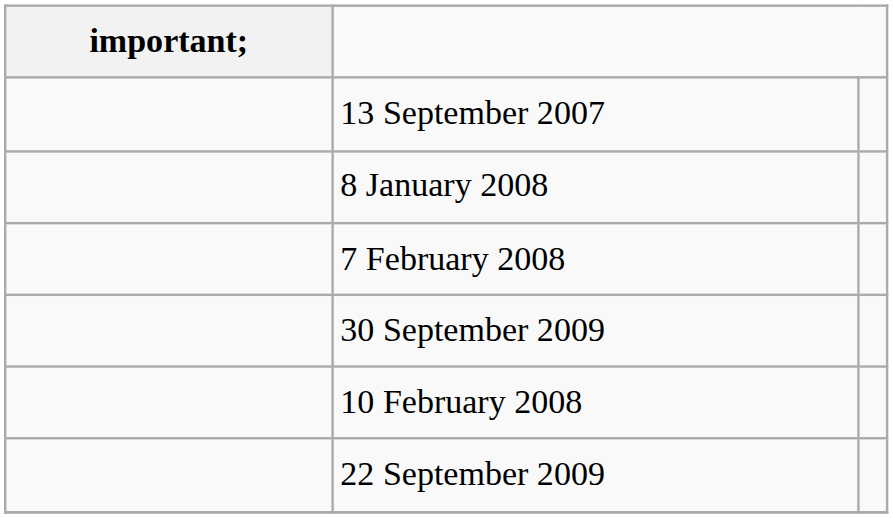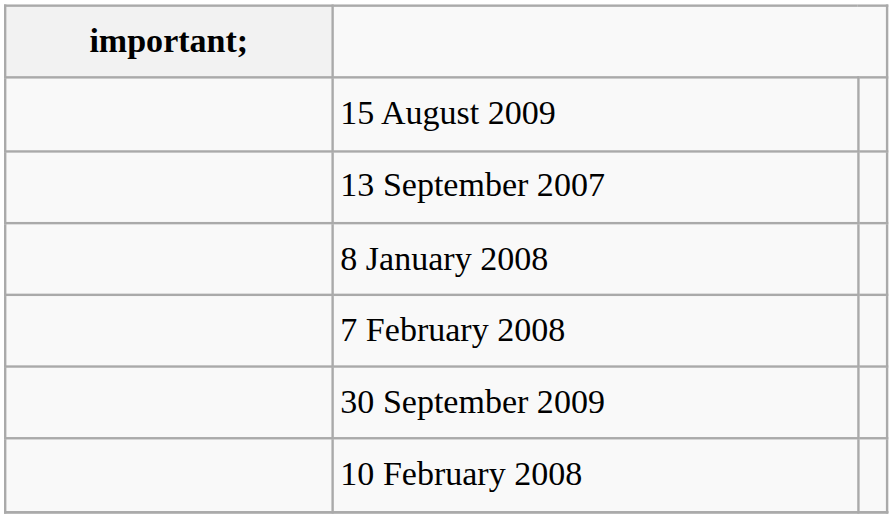+ row: 15 August 2009
- row: 22 September 2009
